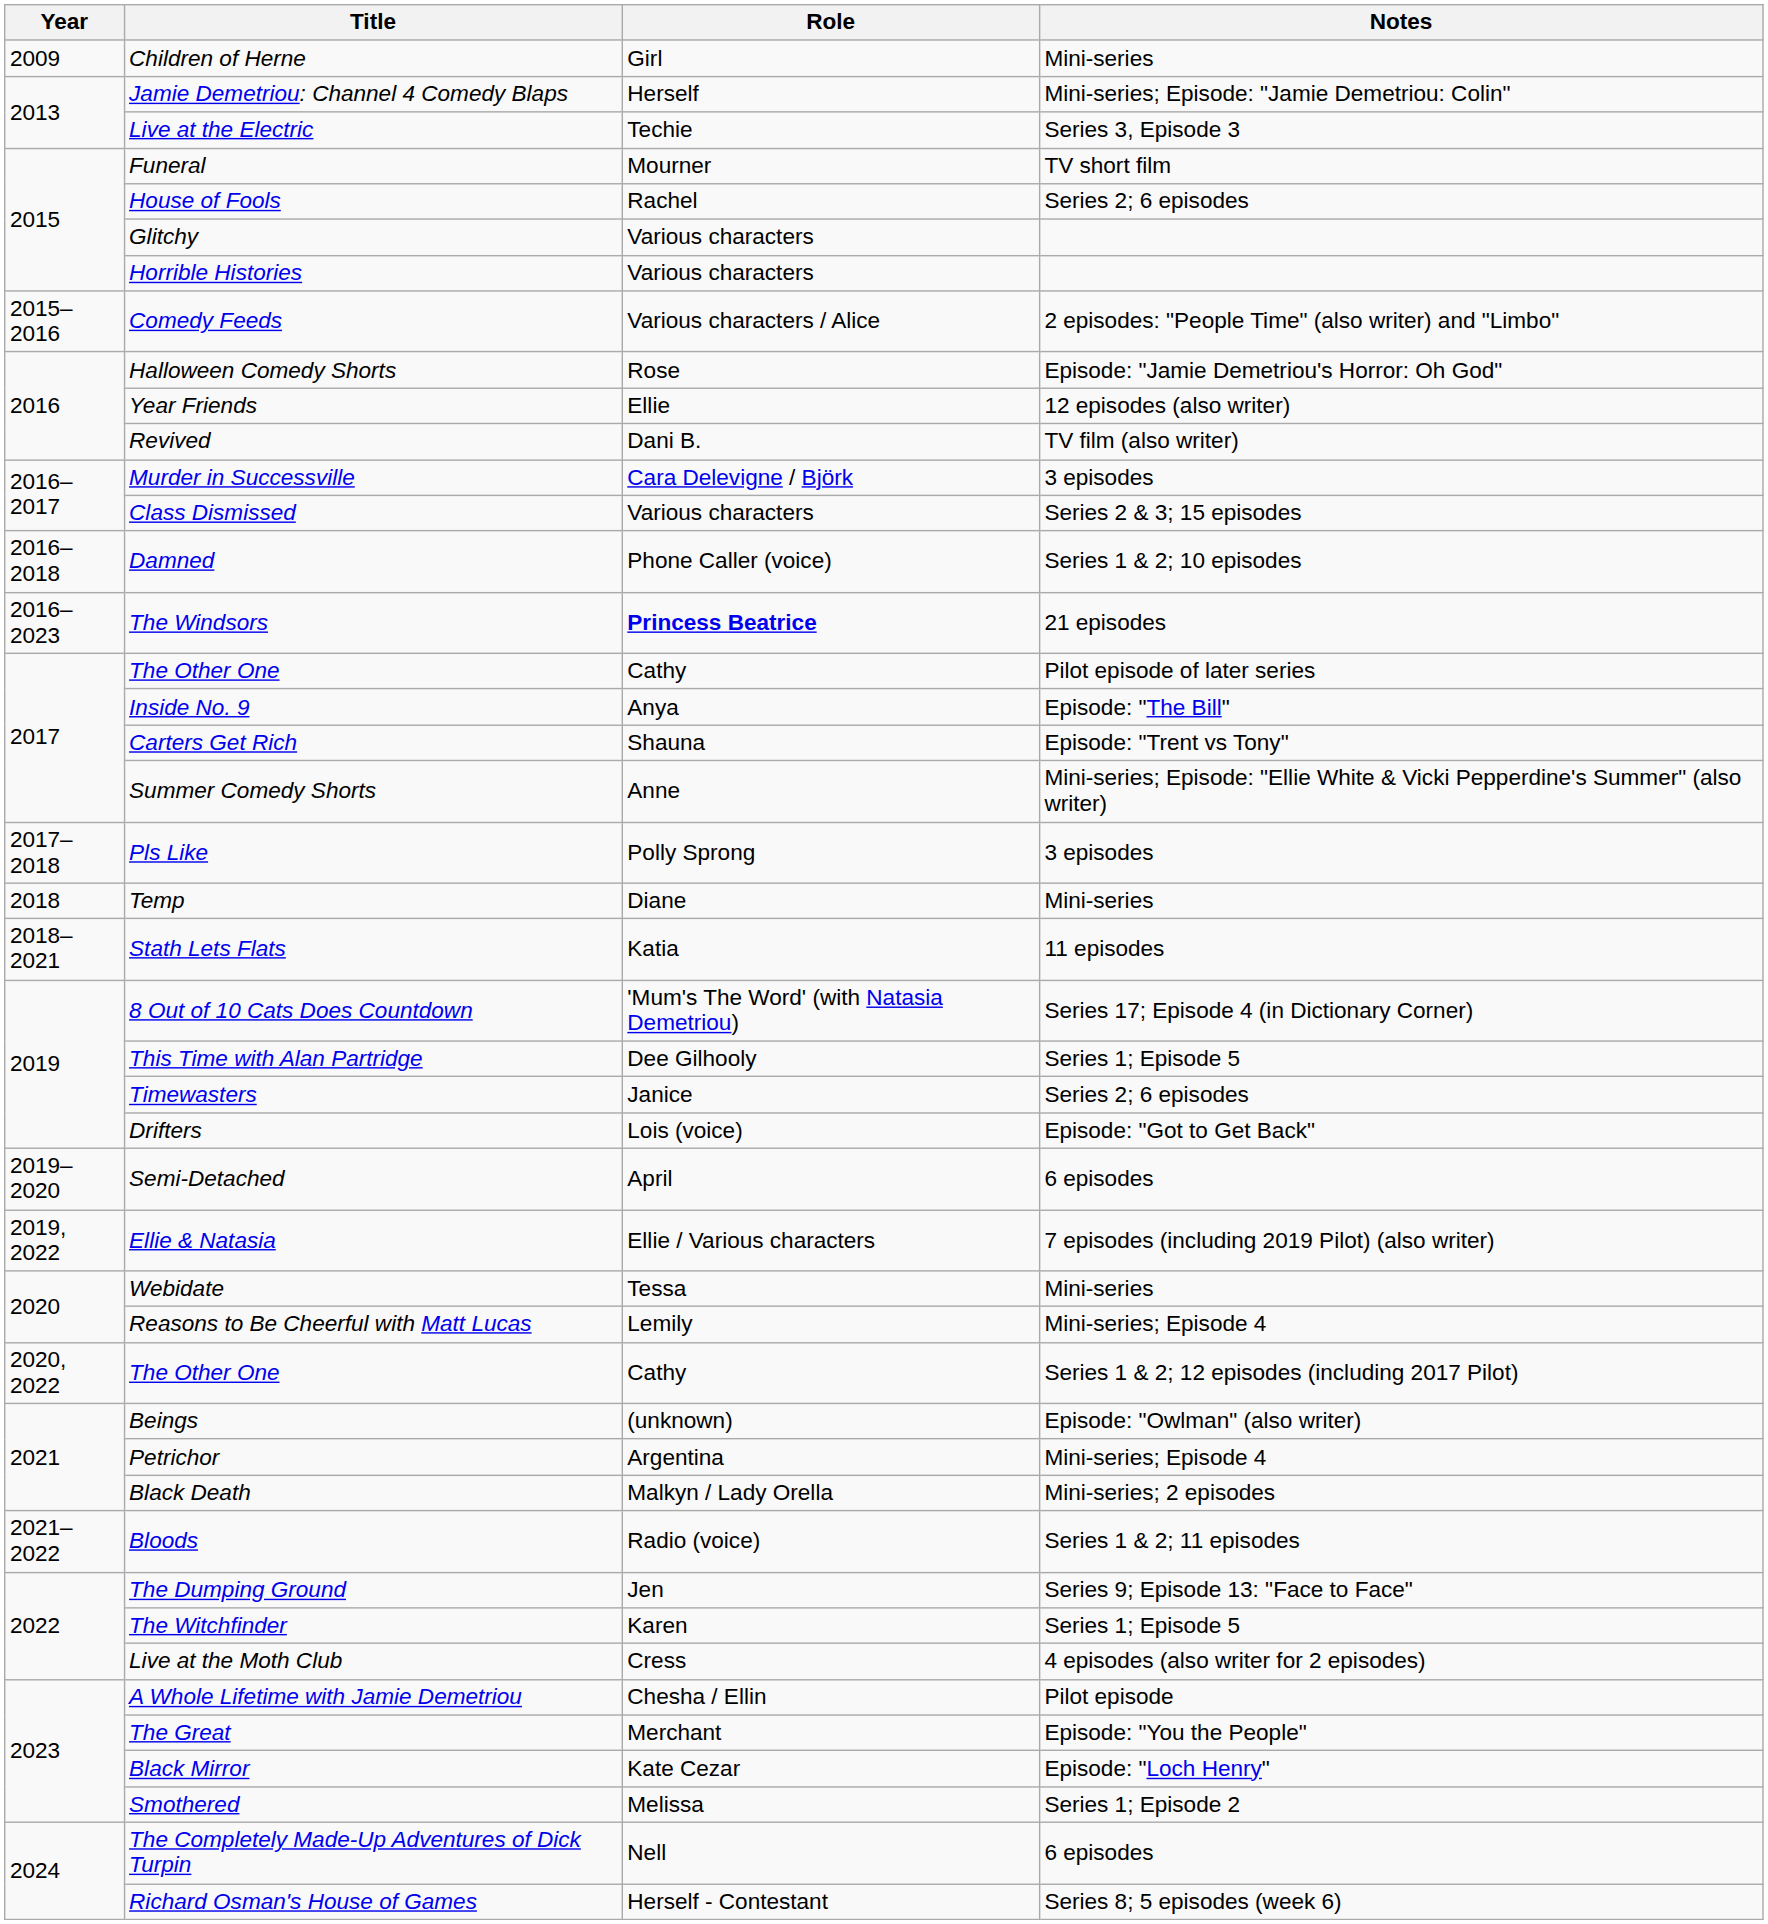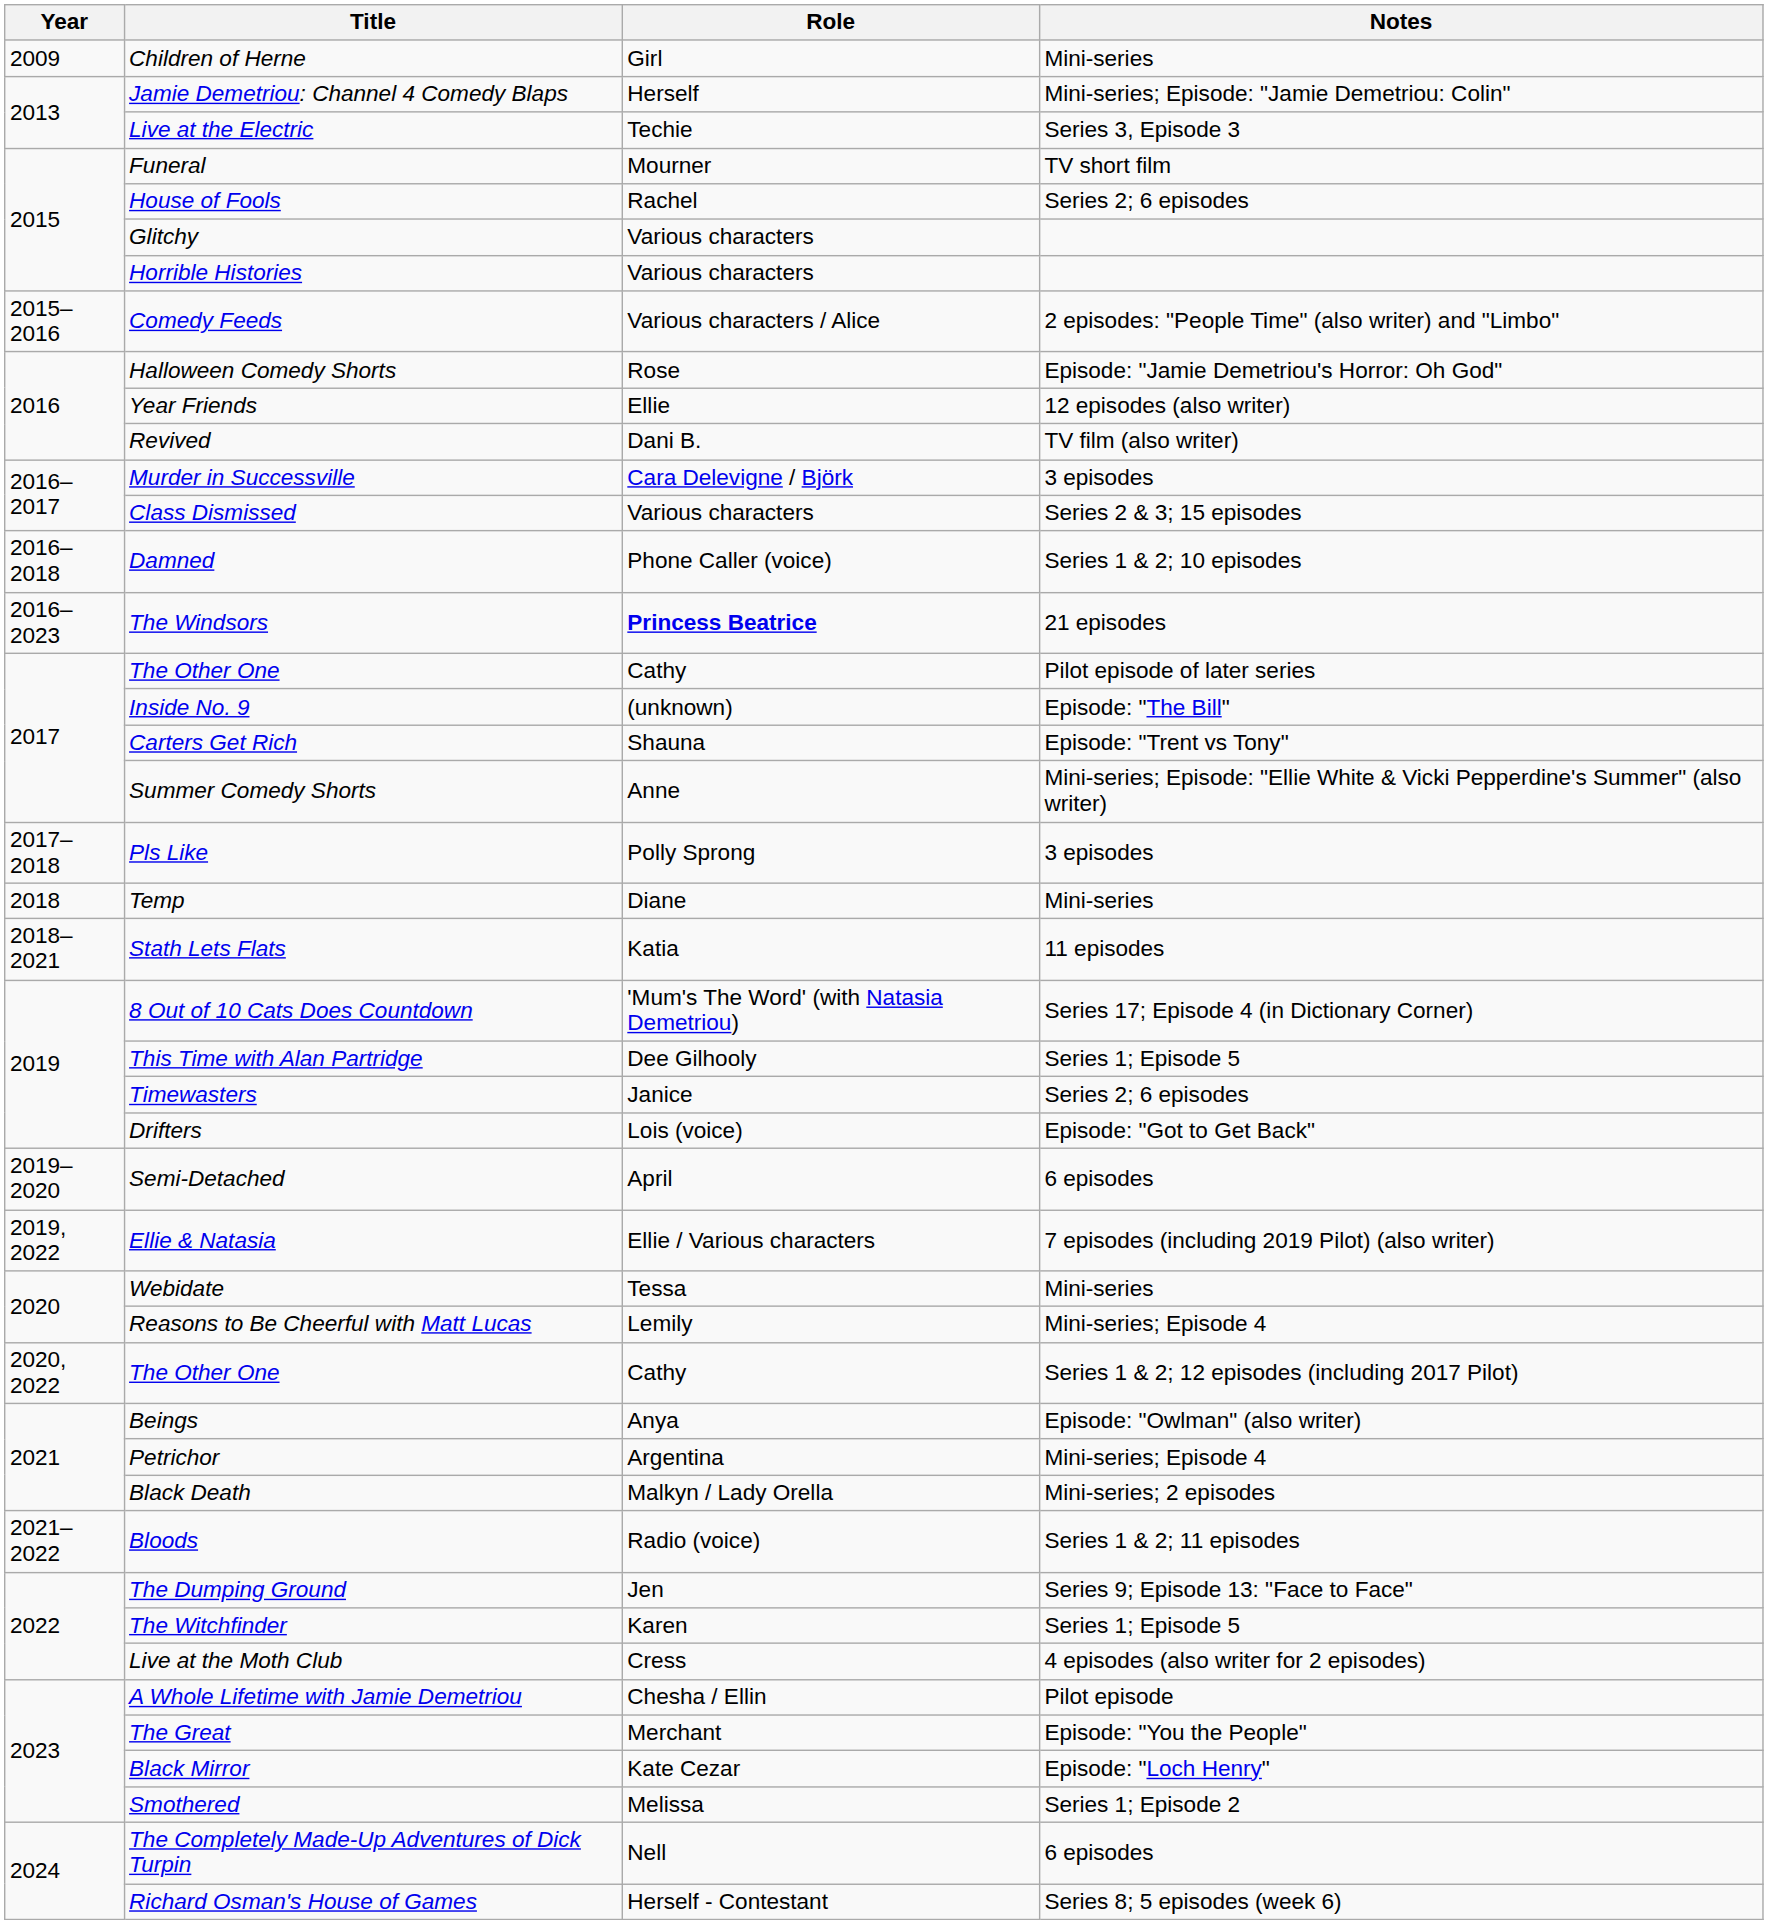Inside No. 9 | Role: Anya -> (unknown)
Beings | Role: (unknown) -> Anya
